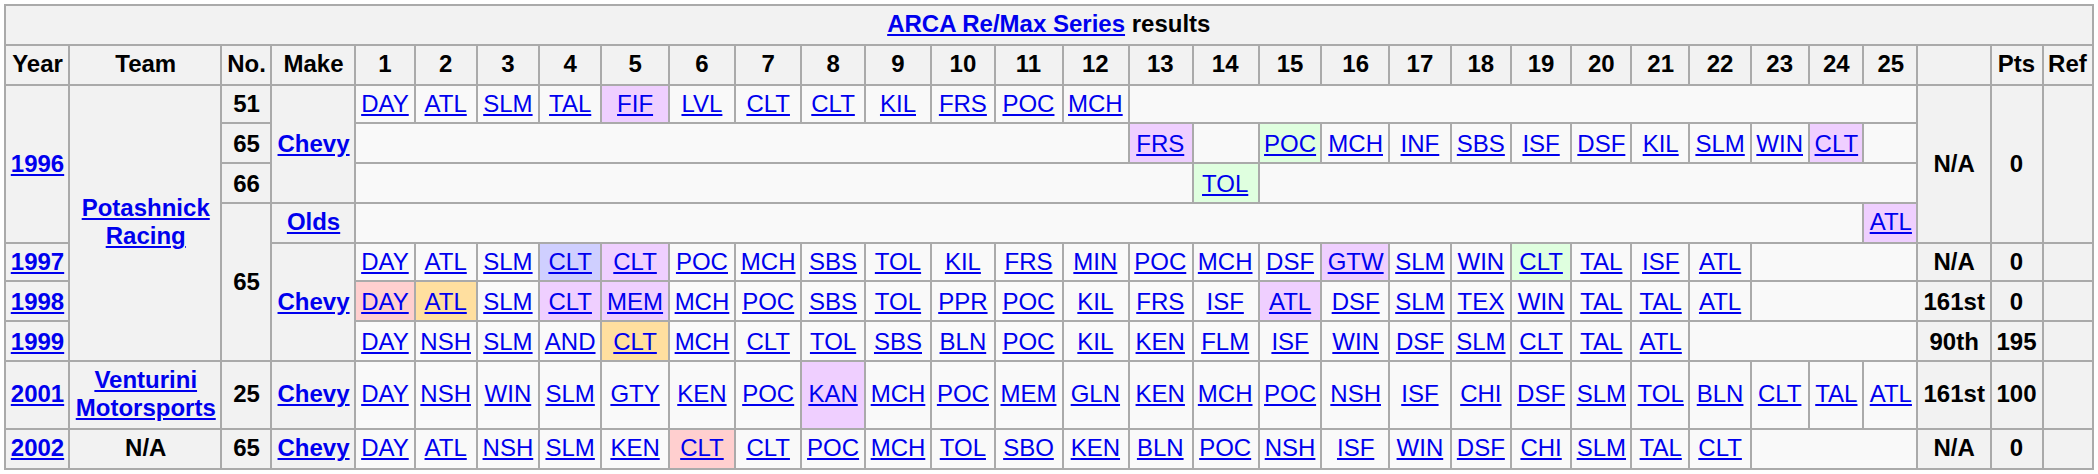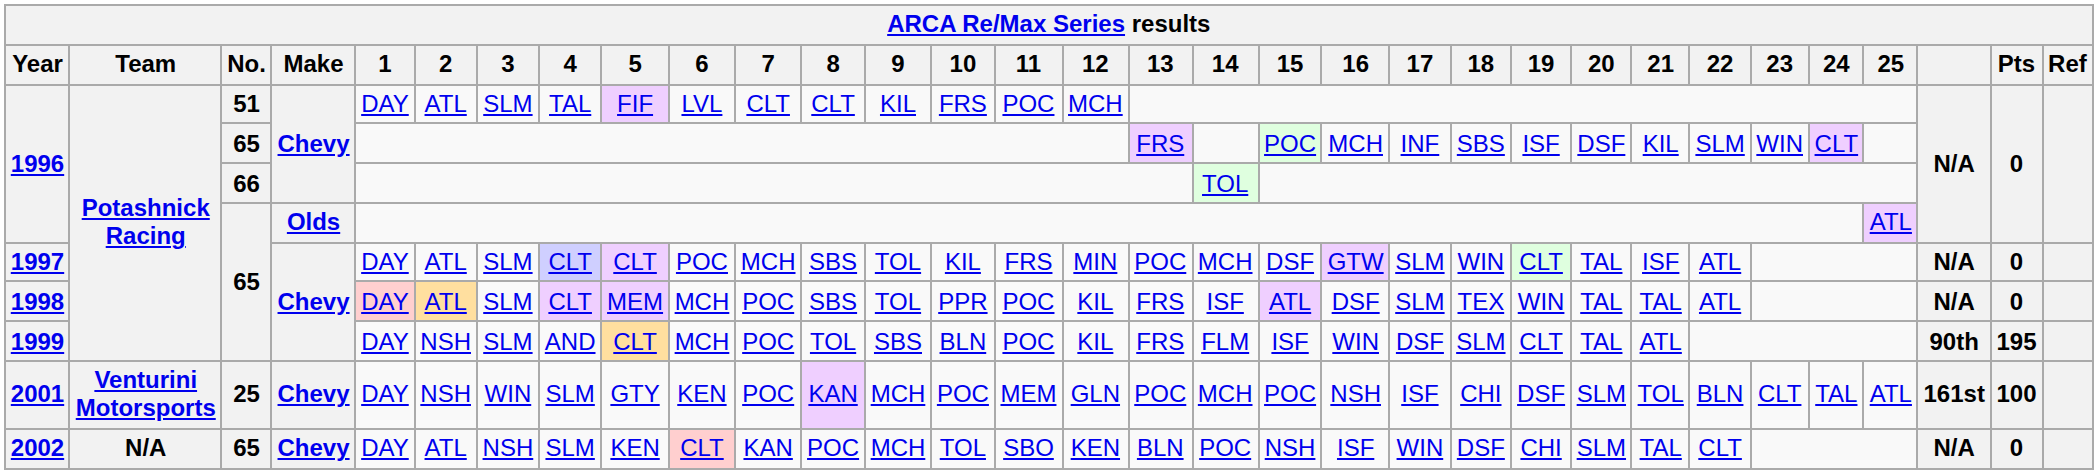1998 | column 30: 161st -> N/A
1999 | 7: CLT -> POC
1999 | 13: KEN -> FRS
2001 | 13: KEN -> POC
2002 | 7: CLT -> KAN
